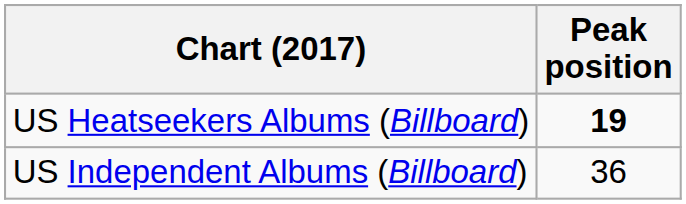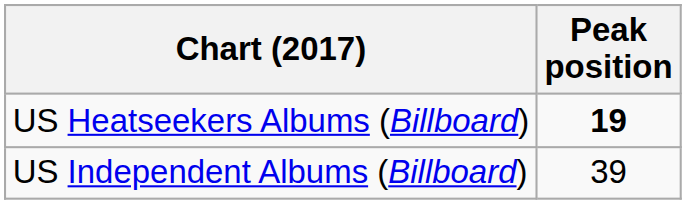US Independent Albums (Billboard) | Peak position: 36 -> 39
